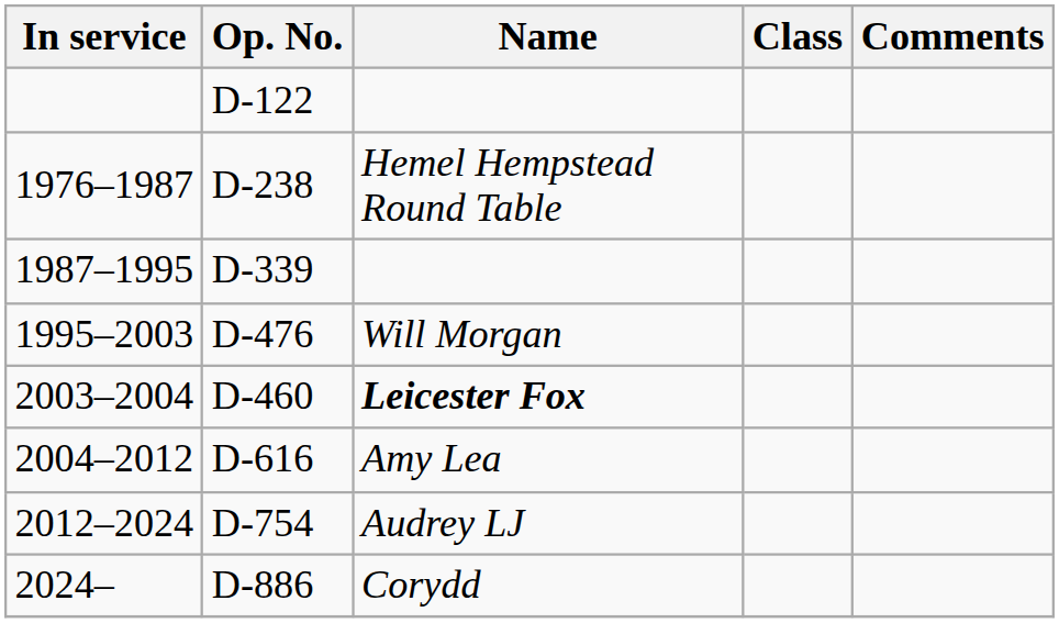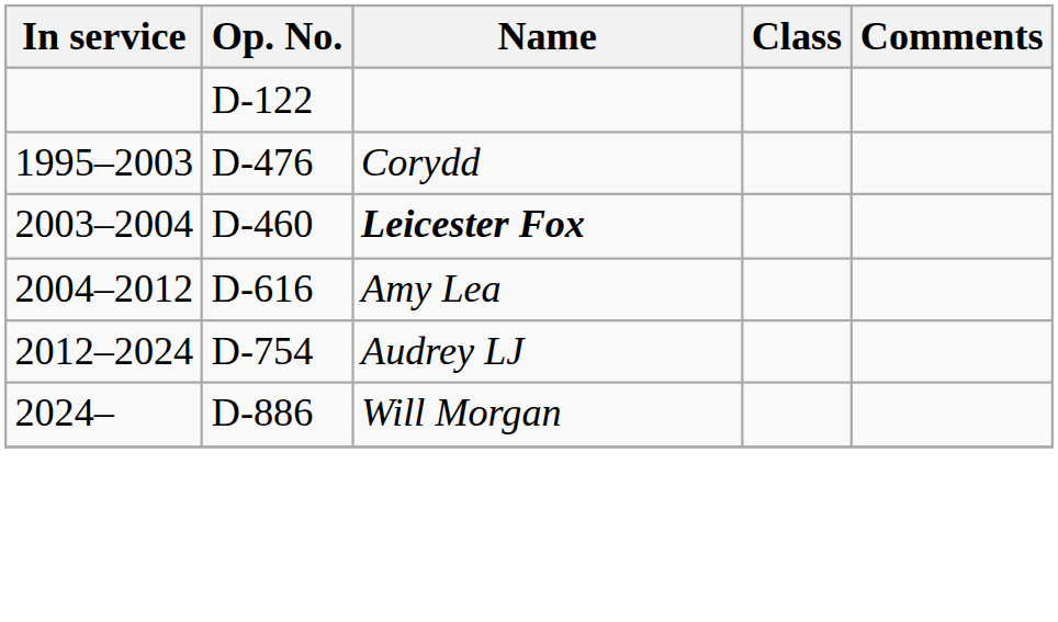- row: 1976–1987 | D-238 | Hemel Hempstead Round Table
- row: 1987–1995 | D-339
1995–2003 | Name: Will Morgan -> Corydd
2024– | Name: Corydd -> Will Morgan
